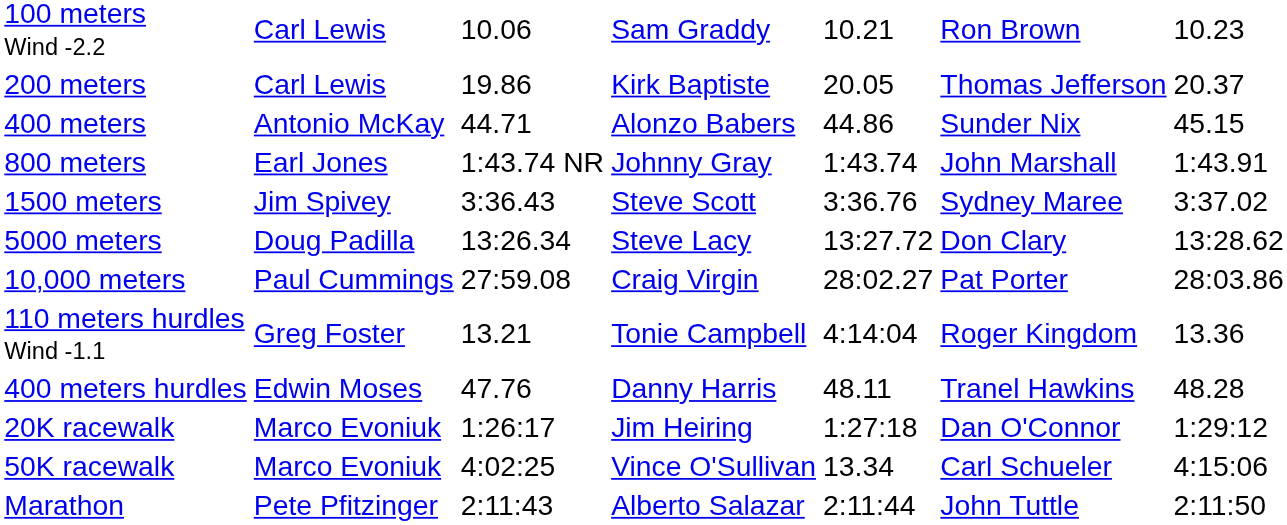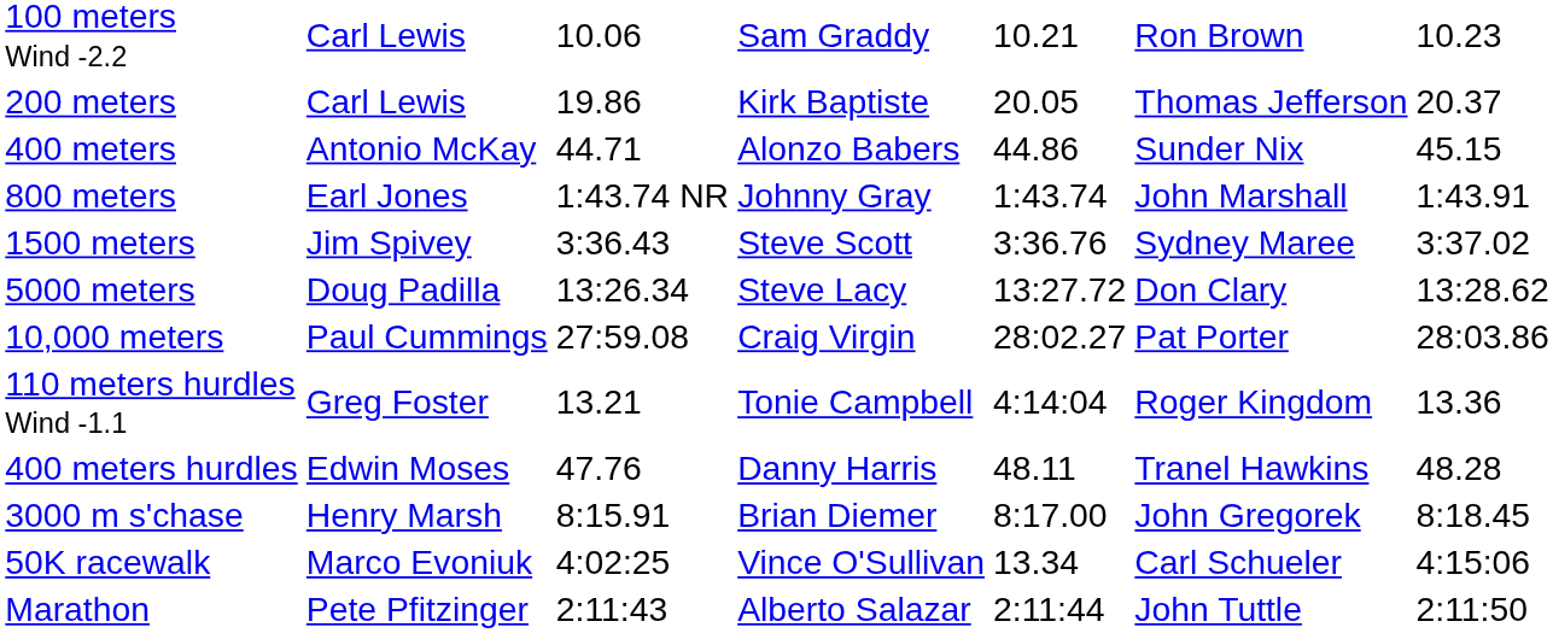+ row: 3000 m s'chase | Henry Marsh | 8:15.91 | Brian Diemer | 8:17.00 | John Gregorek | 8:18.45
- row: 20K racewalk | Marco Evoniuk | 1:26:17 | Jim Heiring | 1:27:18 | Dan O'Connor | 1:29:12
